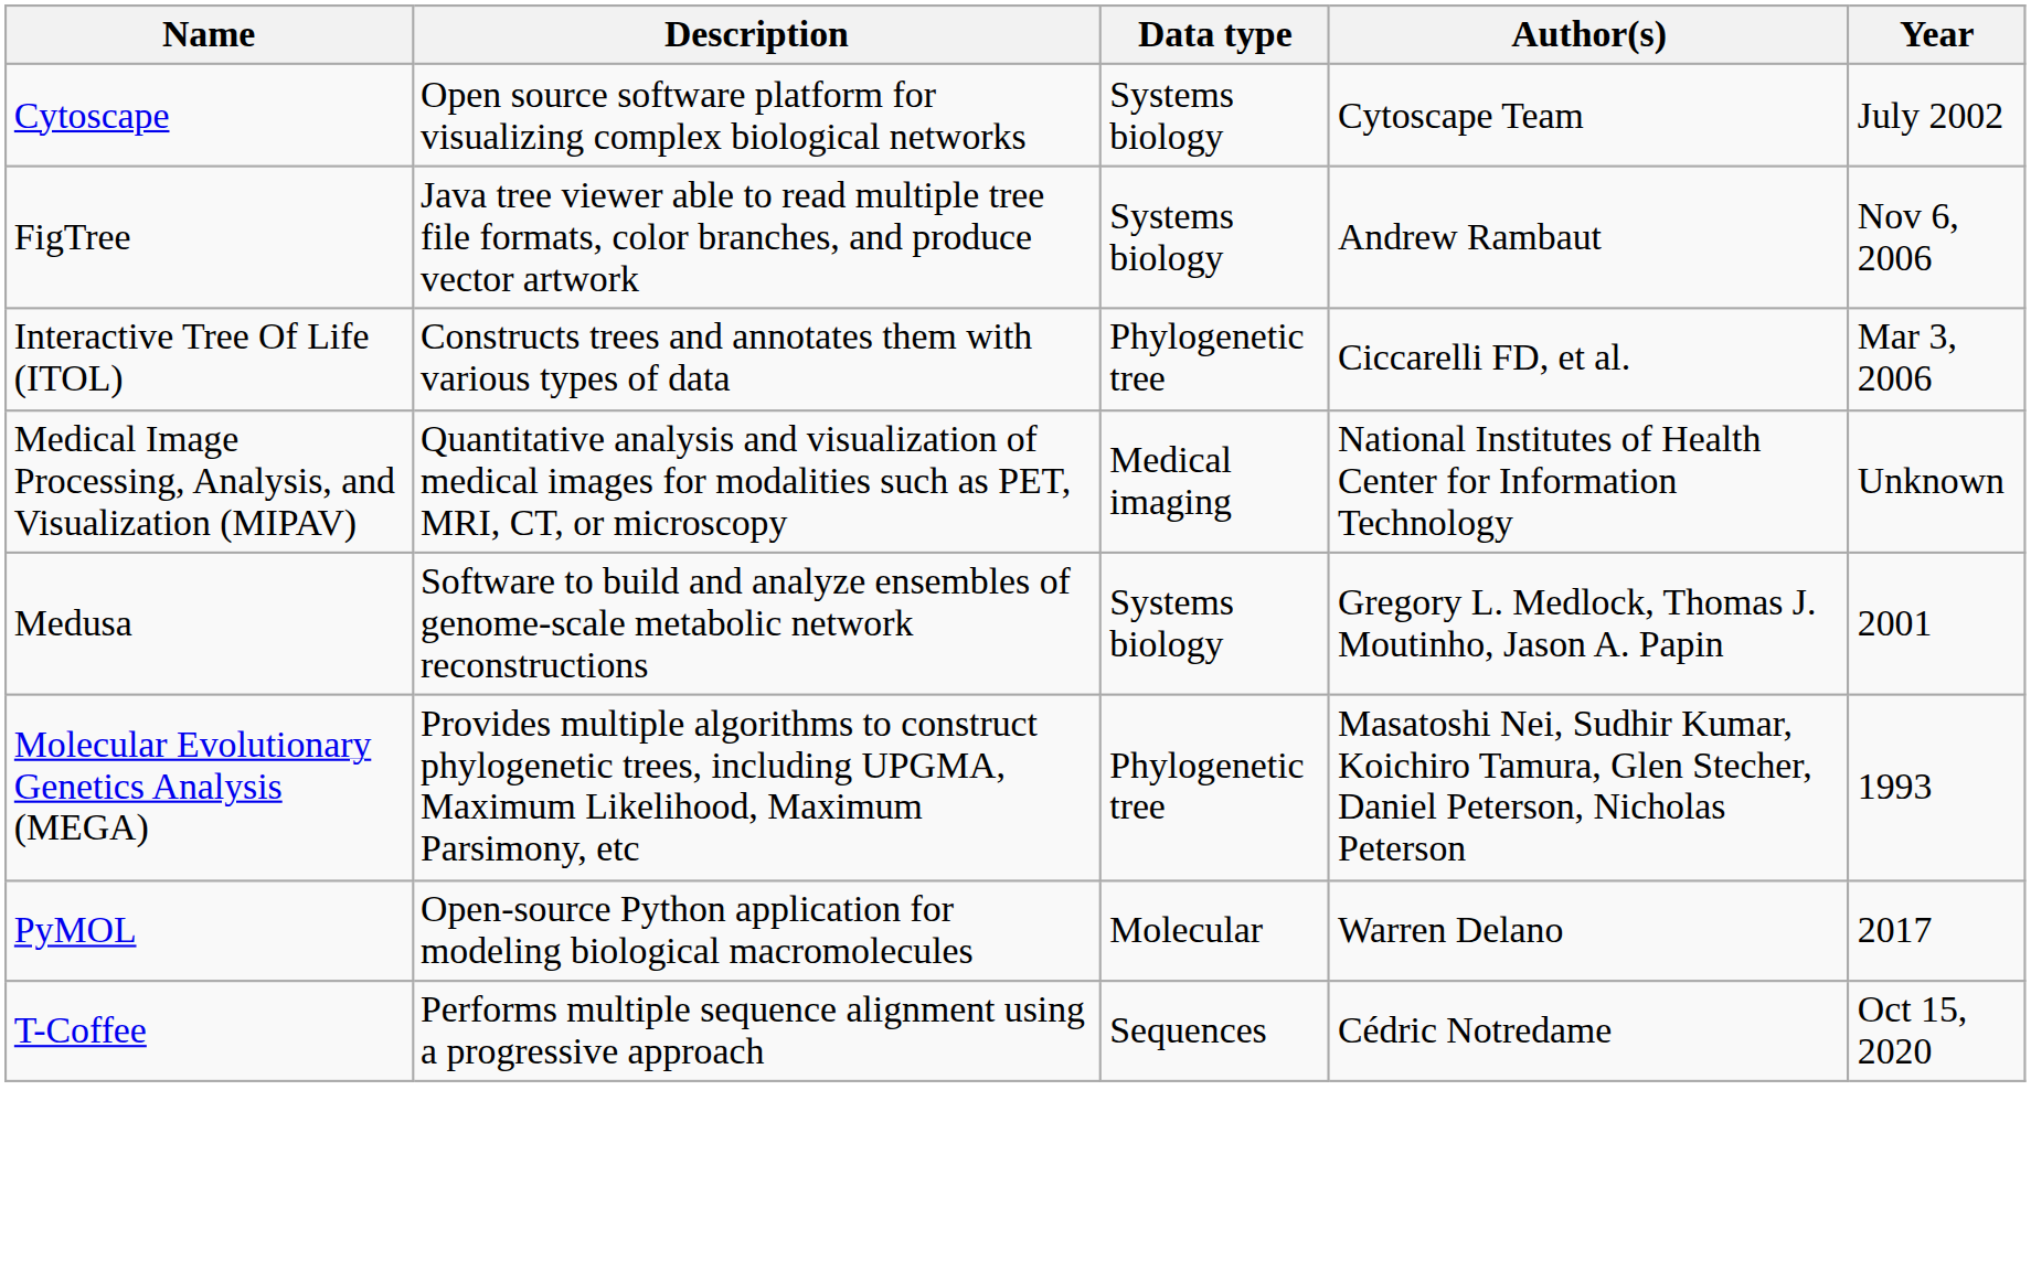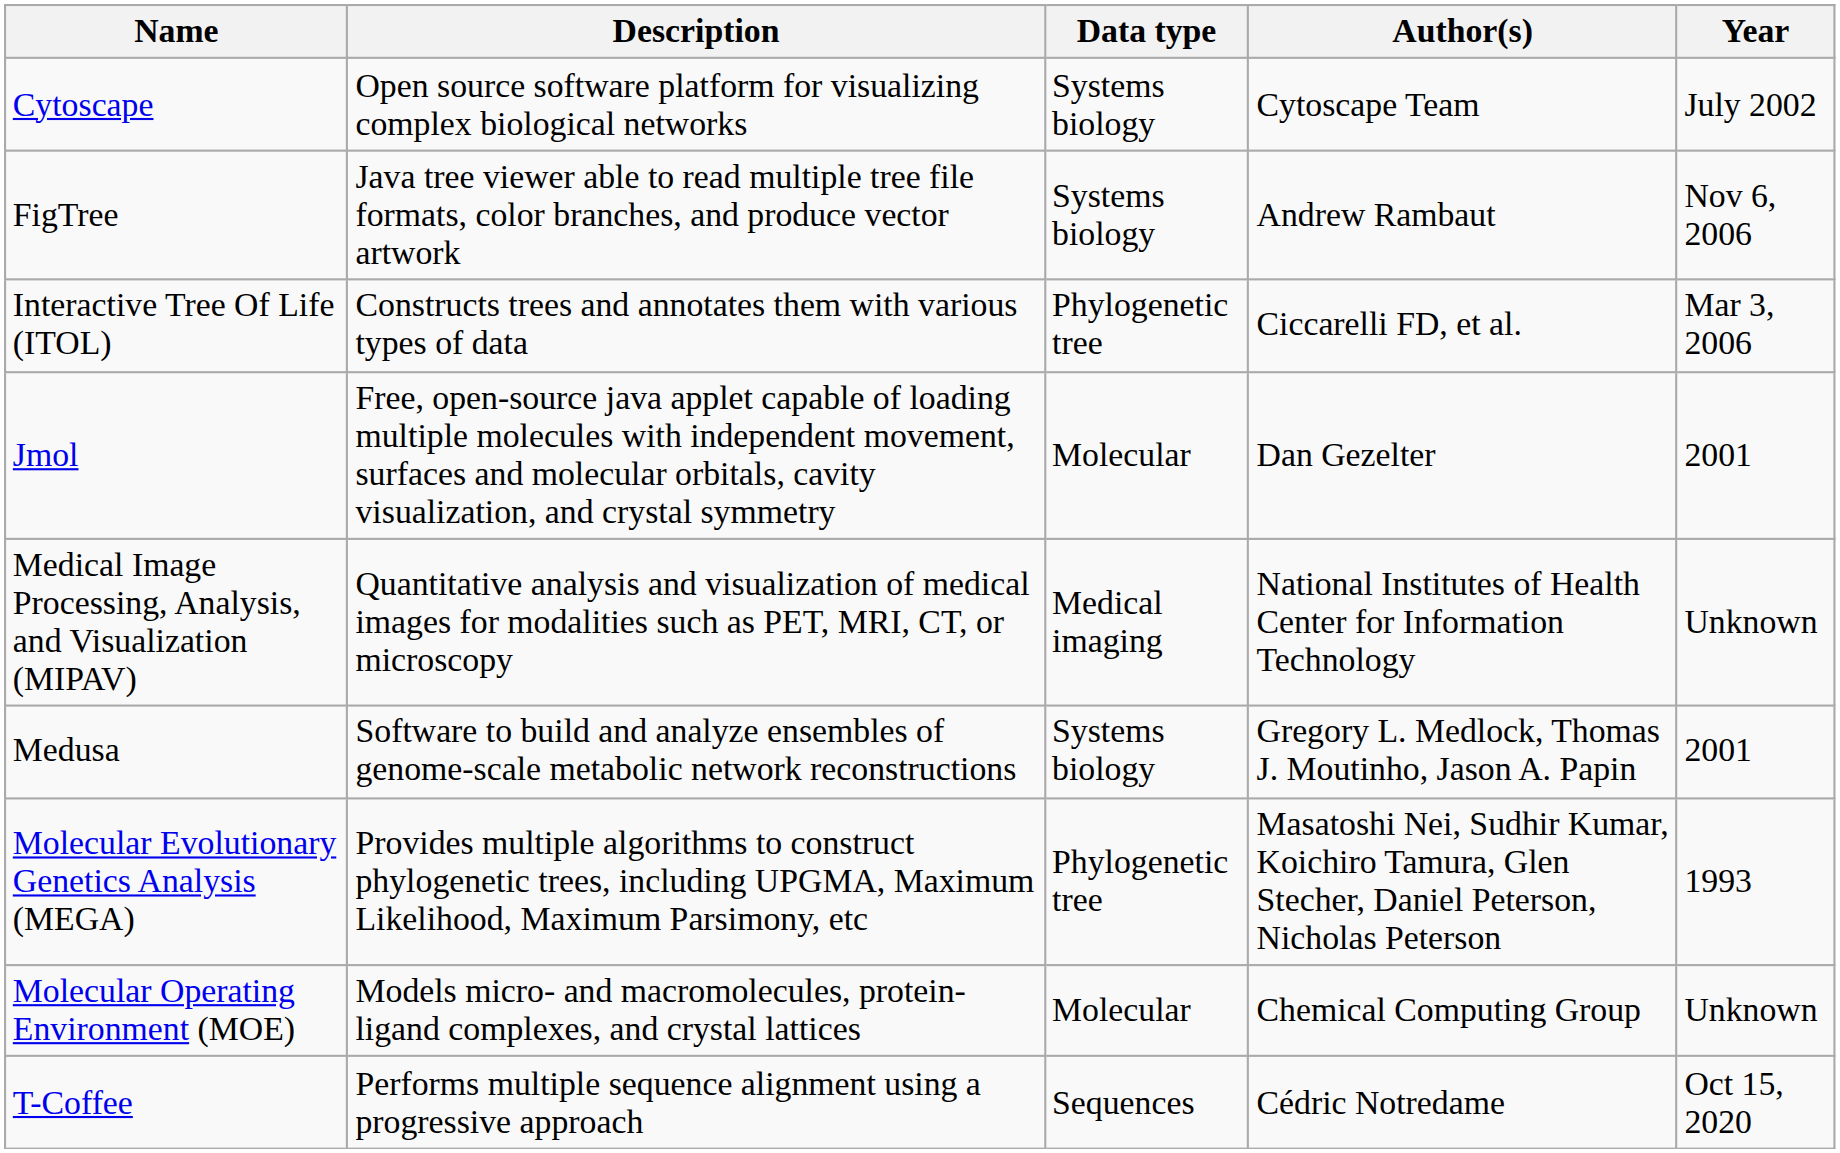+ row: Jmol | Free, open-source java applet capable of loading multiple molecules with independent movement, surfaces and molecular orbitals, cavity visualization, and crystal symmetry | Molecular | Dan Gezelter | 2001
+ row: Molecular Operating Environment (MOE) | Models micro- and macromolecules, protein-ligand complexes, and crystal lattices | Molecular | Chemical Computing Group | Unknown
- row: PyMOL | Open-source Python application for modeling biological macromolecules | Molecular | Warren Delano | 2017
